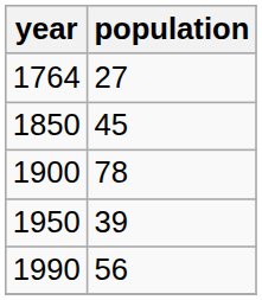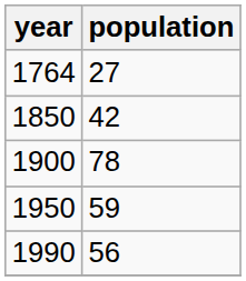1850 | population: 45 -> 42
1950 | population: 39 -> 59
